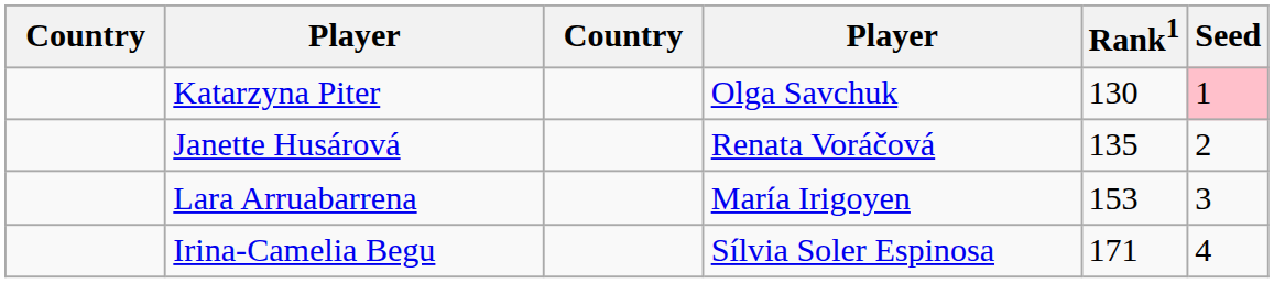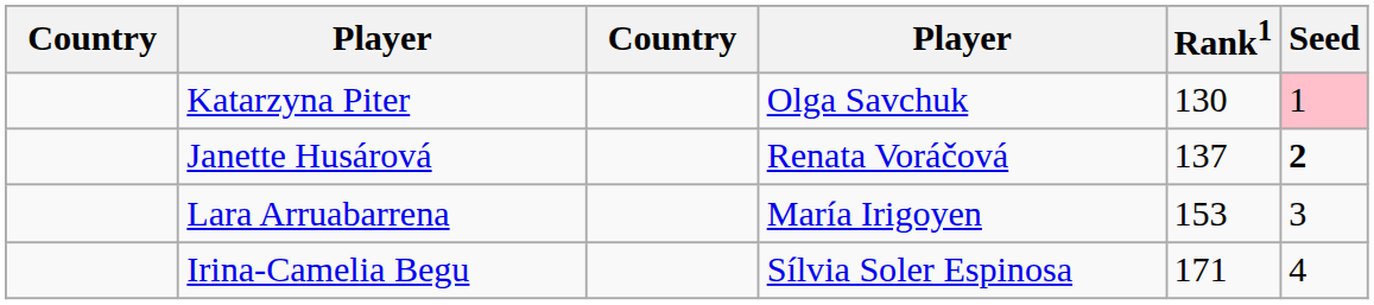Janette Husárová | Rank1: 135 -> 137
Janette Husárová | Seed: normal -> bold
